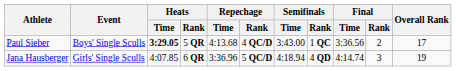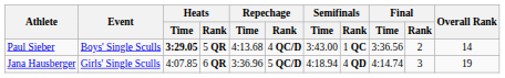Paul Sieber | Overall Rank: 17 -> 14
